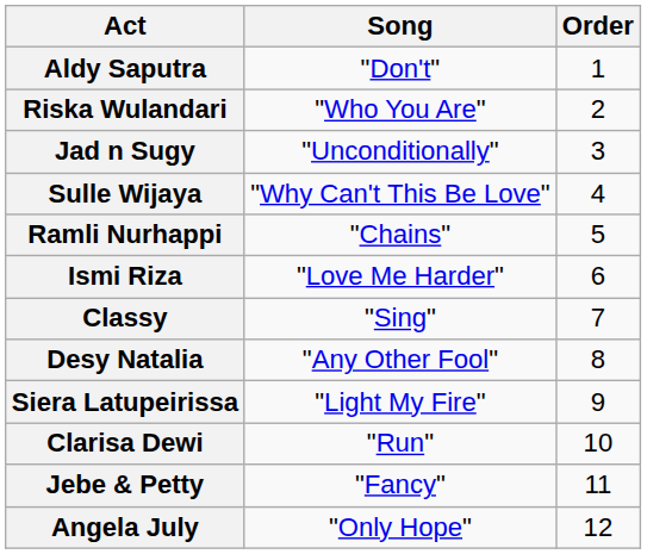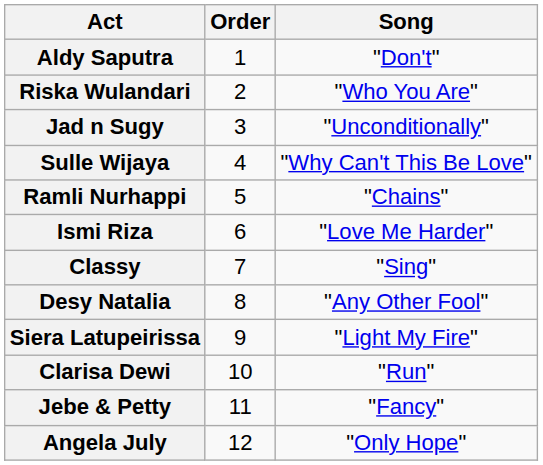columns swapped: Order <-> Song
